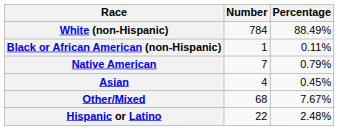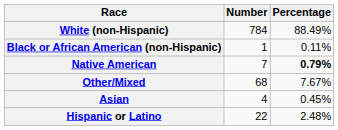Native American | Percentage: normal -> bold
rows swapped: Asian <-> Other/Mixed
